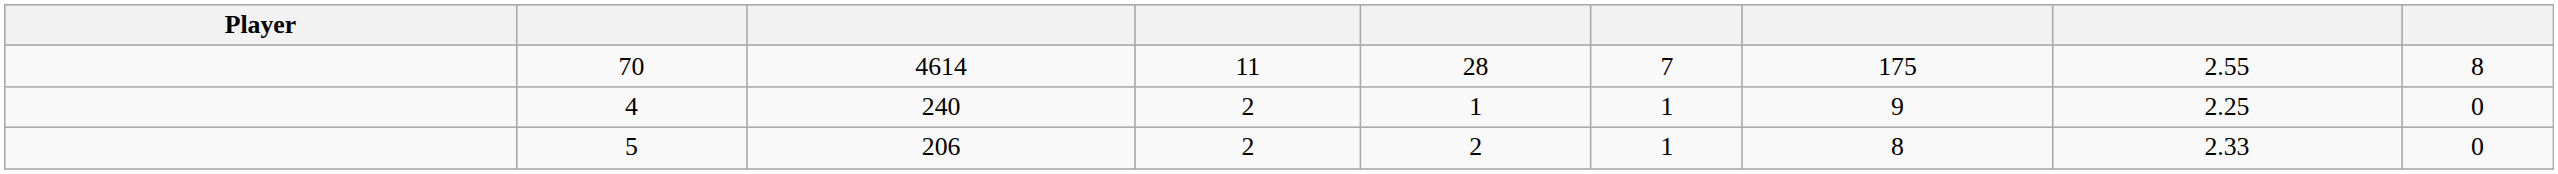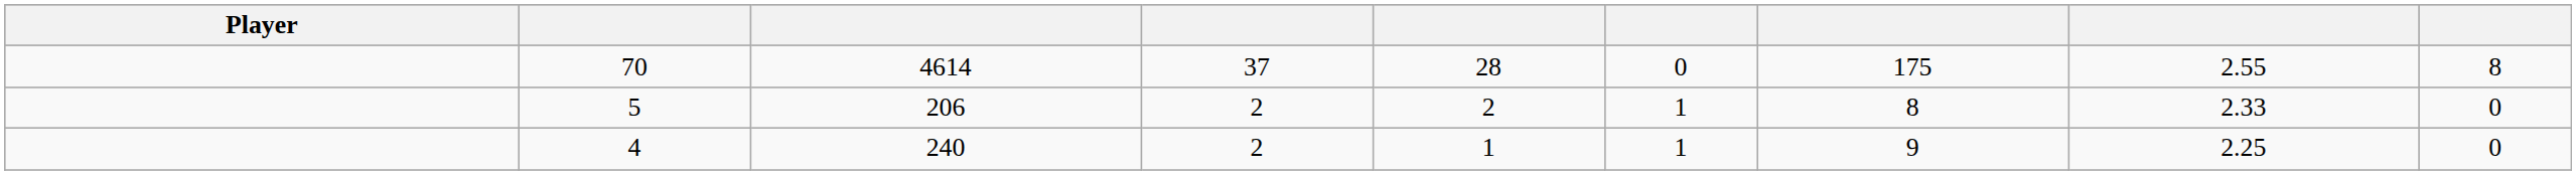70 | column 4: 11 -> 37
70 | column 6: 7 -> 0
rows swapped: 5 <-> 4
